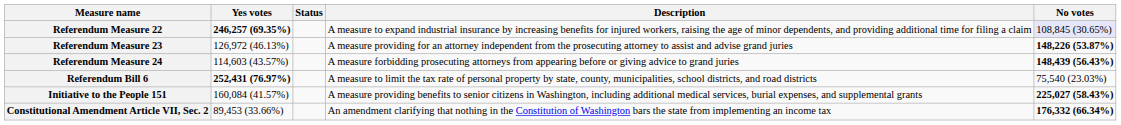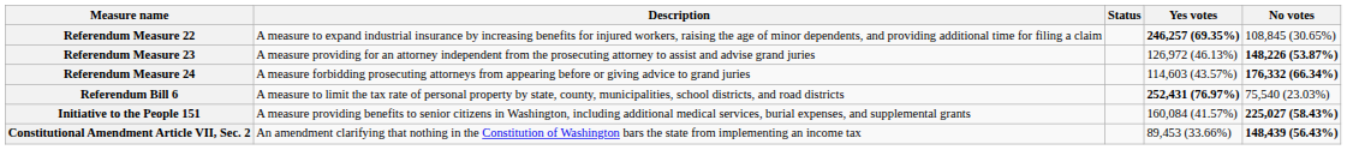columns swapped: Description <-> Yes votes
Referendum Measure 22 | No votes: lavender background -> no background
Referendum Measure 24 | No votes: 148,439 (56.43%) -> 176,332 (66.34%)
Constitutional Amendment Article VII, Sec. 2 | No votes: 176,332 (66.34%) -> 148,439 (56.43%)
